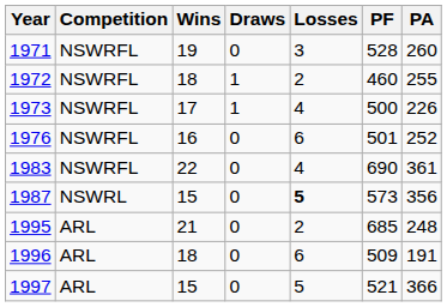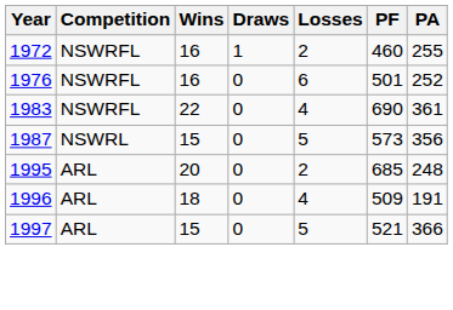- row: 1971 | NSWRFL | 19 | 0 | 3 | 528 | 260
1972 | Wins: 18 -> 16
- row: 1973 | NSWRFL | 17 | 1 | 4 | 500 | 226
1987 | Losses: bold -> normal
1995 | Wins: 21 -> 20
1996 | Losses: 6 -> 4
